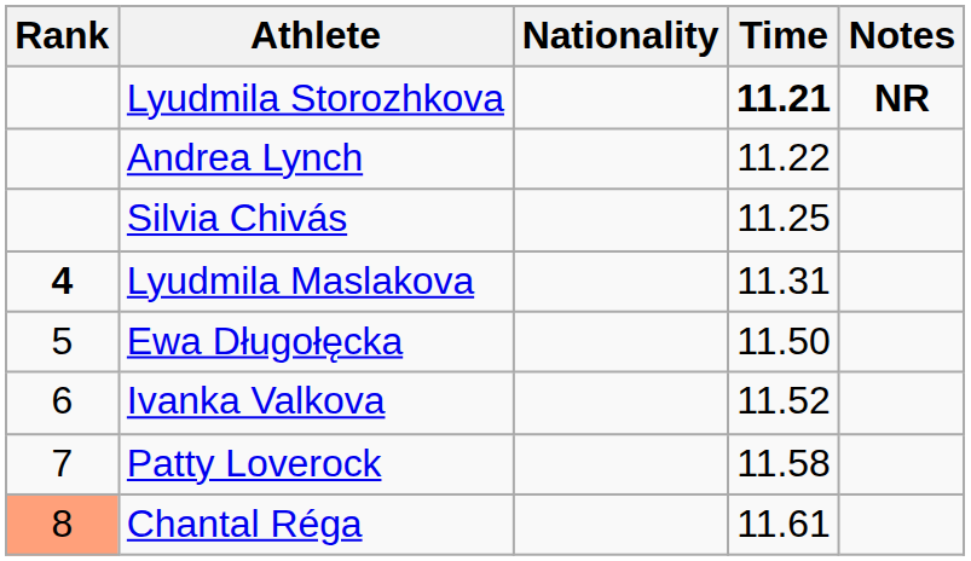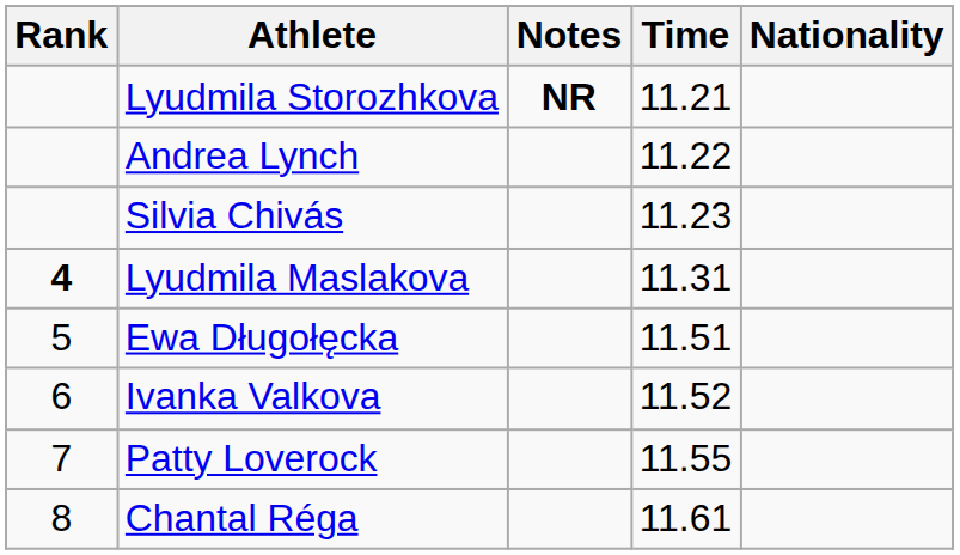columns swapped: Nationality <-> Notes
Lyudmila Storozhkova | Time: bold -> normal
Silvia Chivás | Time: 11.25 -> 11.23
Ewa Długołęcka | Time: 11.50 -> 11.51
Patty Loverock | Time: 11.58 -> 11.55
Chantal Réga | Rank: lightsalmon background -> no background
